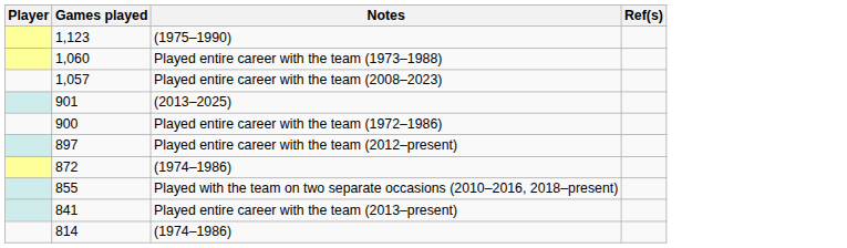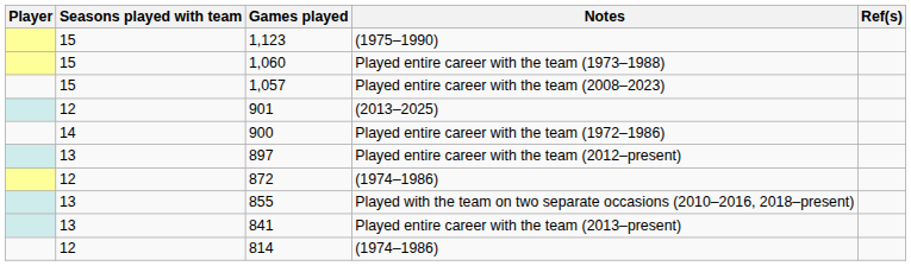+ column: Seasons played with team | 15 | 15 | 15 | 12 | 14 | 13 | 12 | 13 | 13 | 12
